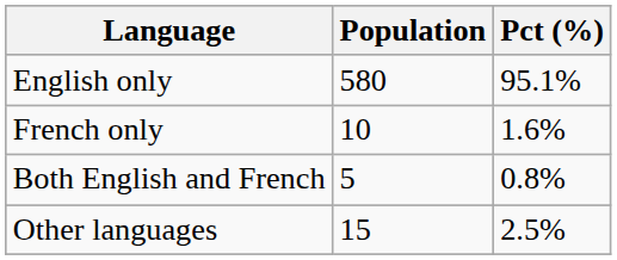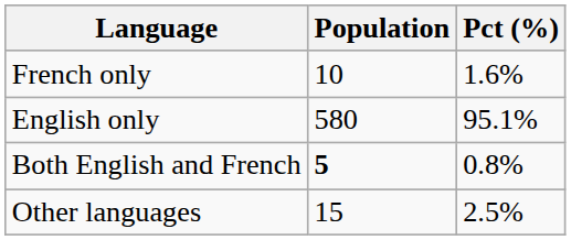rows swapped: English only <-> French only
Both English and French | Population: normal -> bold
